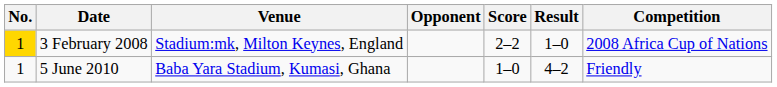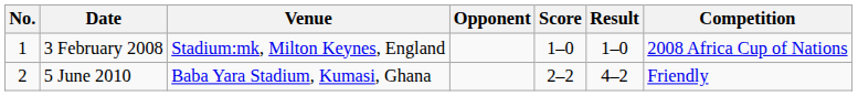3 February 2008 | No.: gold background -> no background
3 February 2008 | Score: 2–2 -> 1–0
5 June 2010 | No.: 1 -> 2
5 June 2010 | Score: 1–0 -> 2–2
